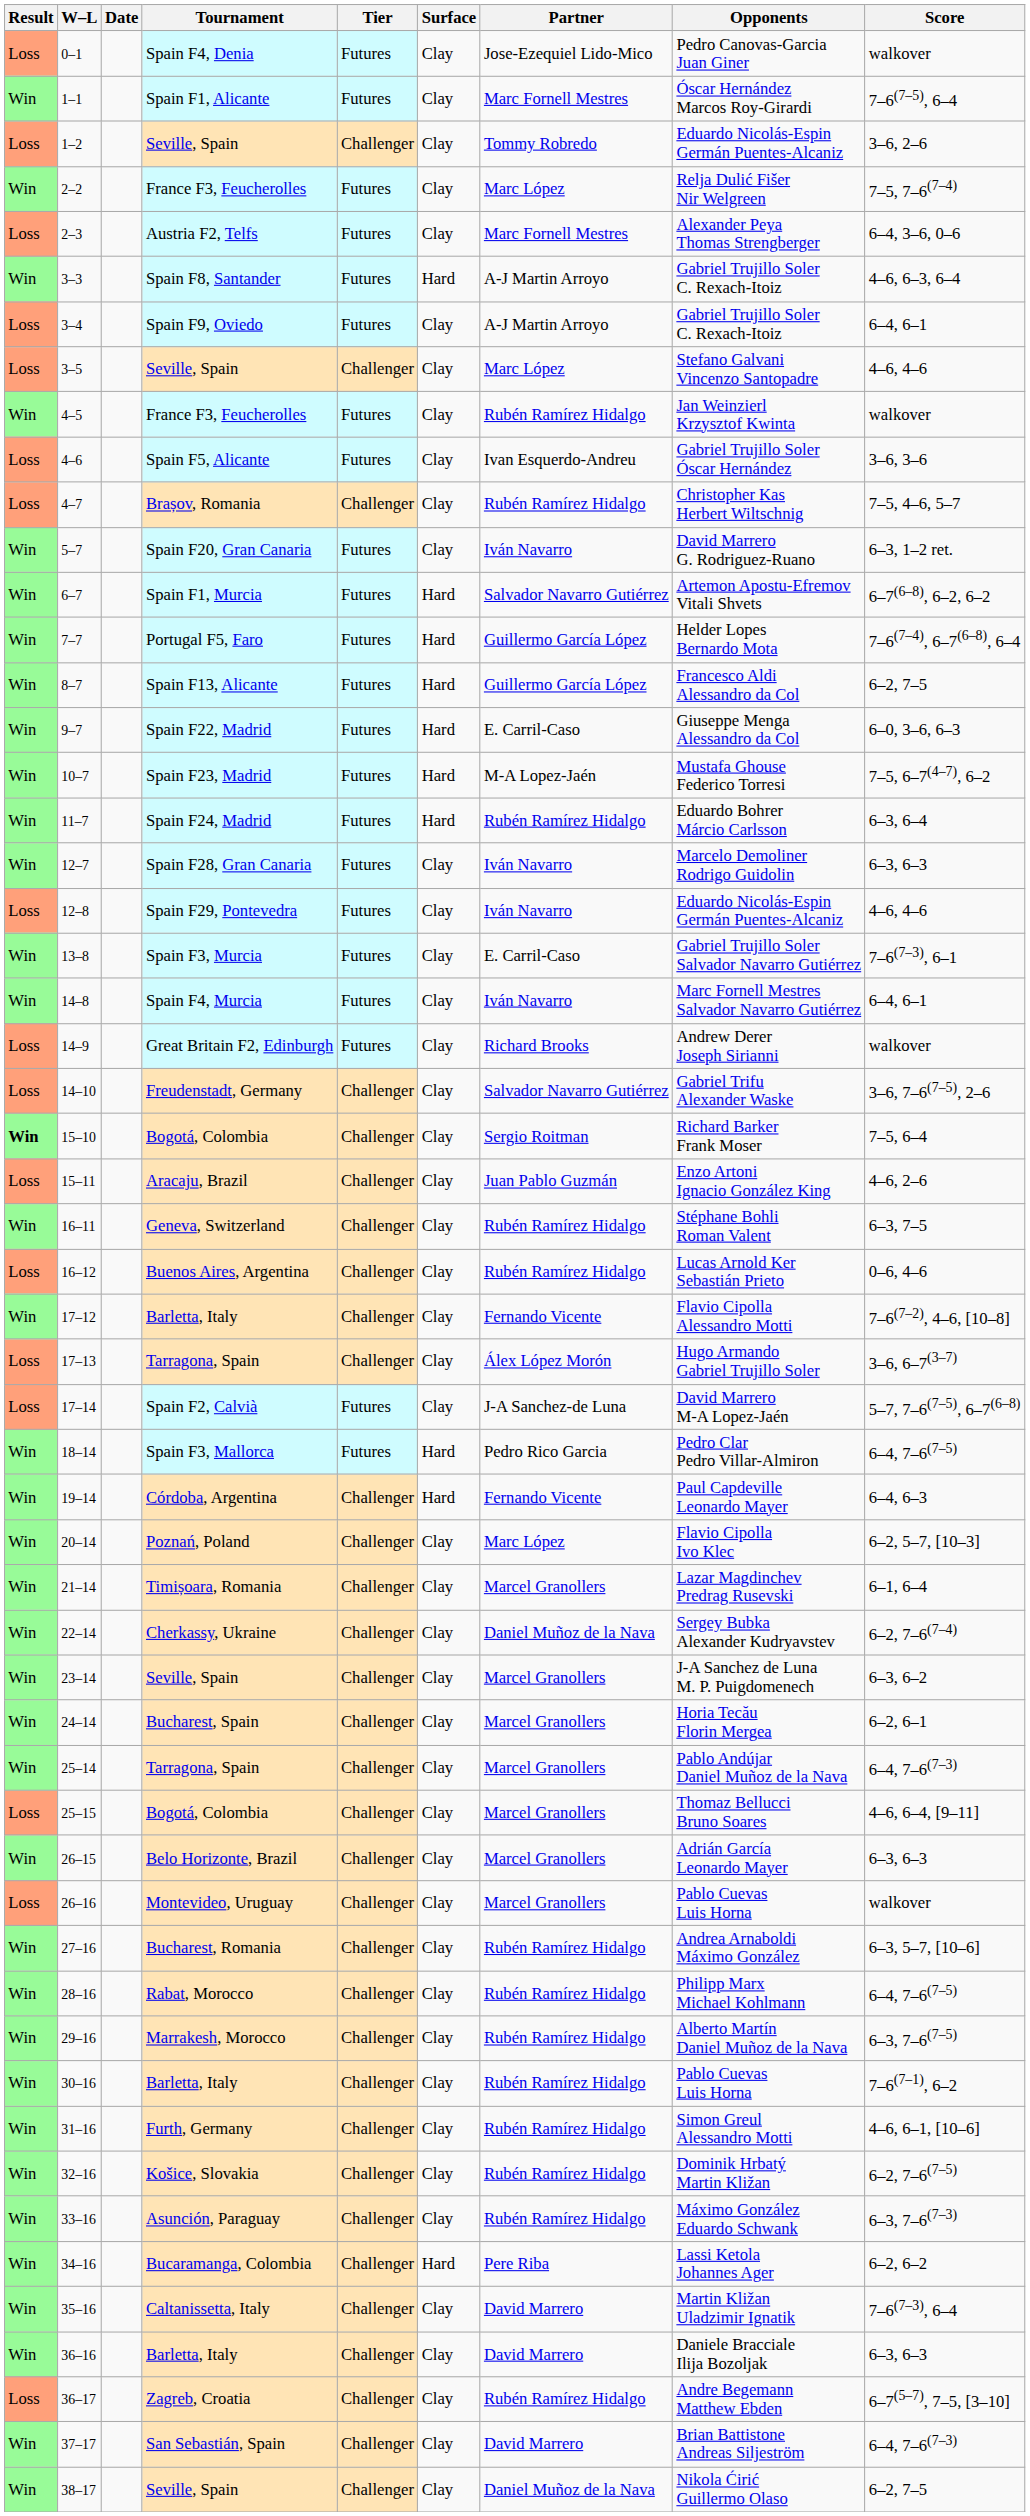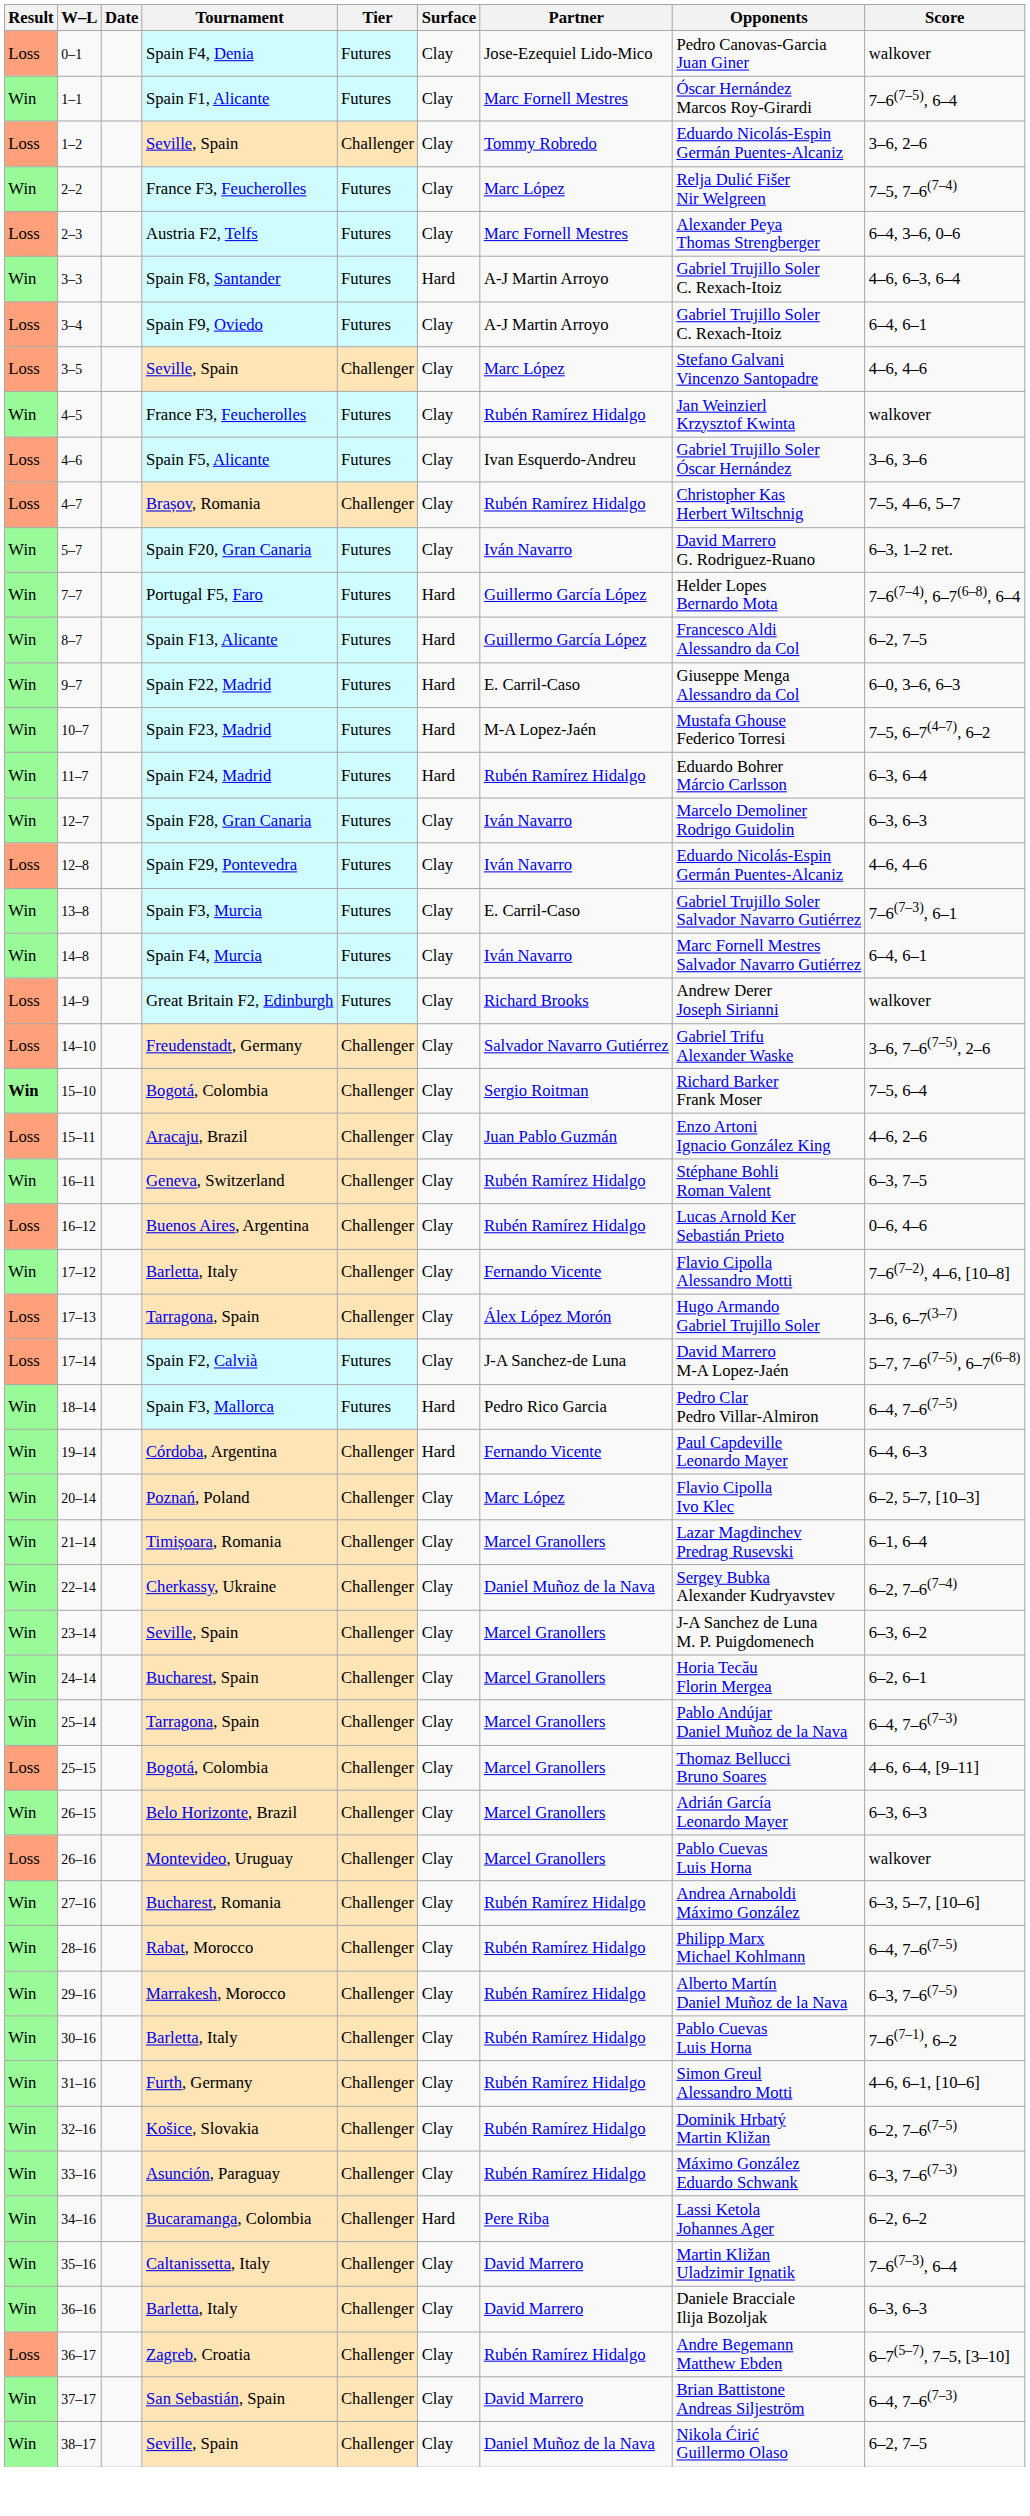- row: Win | 6–7 | Spain F1, Murcia | Futures | Hard | Salvador Navarro Gutiérrez | Artemon Apostu-Efremov Vitali Shvets | 6–7(6–8), 6–2, 6–2
